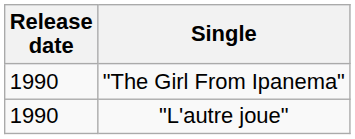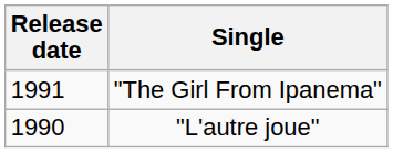"The Girl From Ipanema" | Release date: 1990 -> 1991
